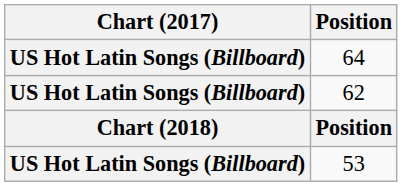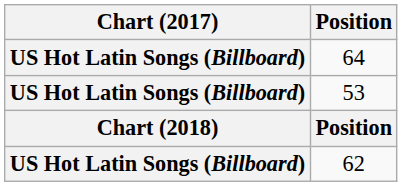rows swapped: 53 <-> 62
